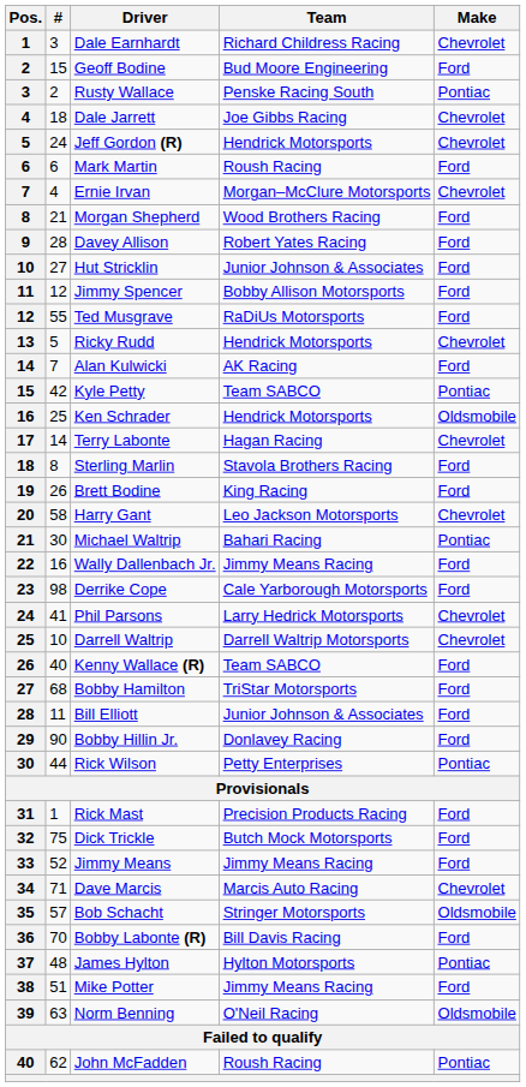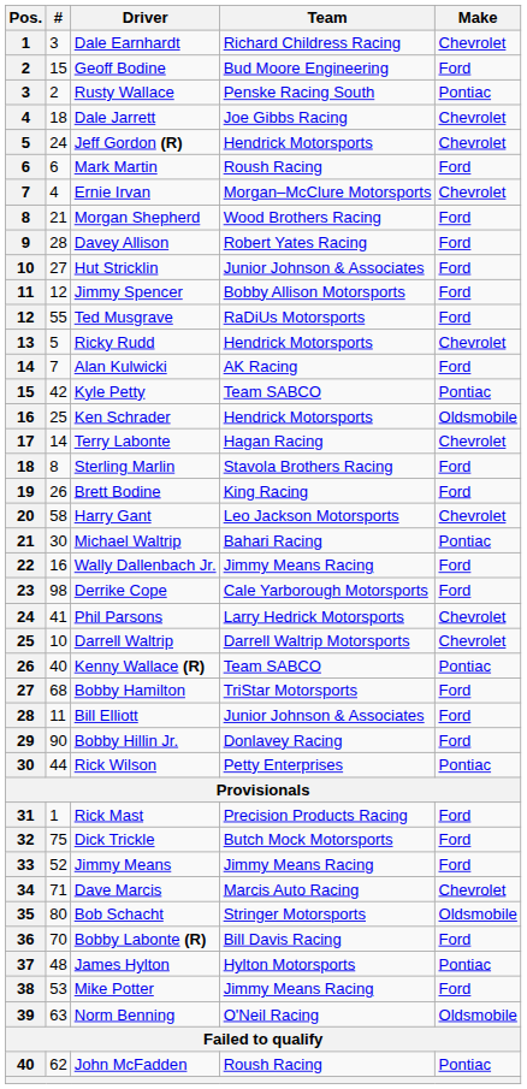Kenny Wallace (R) | Make: Ford -> Pontiac
Bob Schacht | #: 57 -> 80
Mike Potter | #: 51 -> 53
